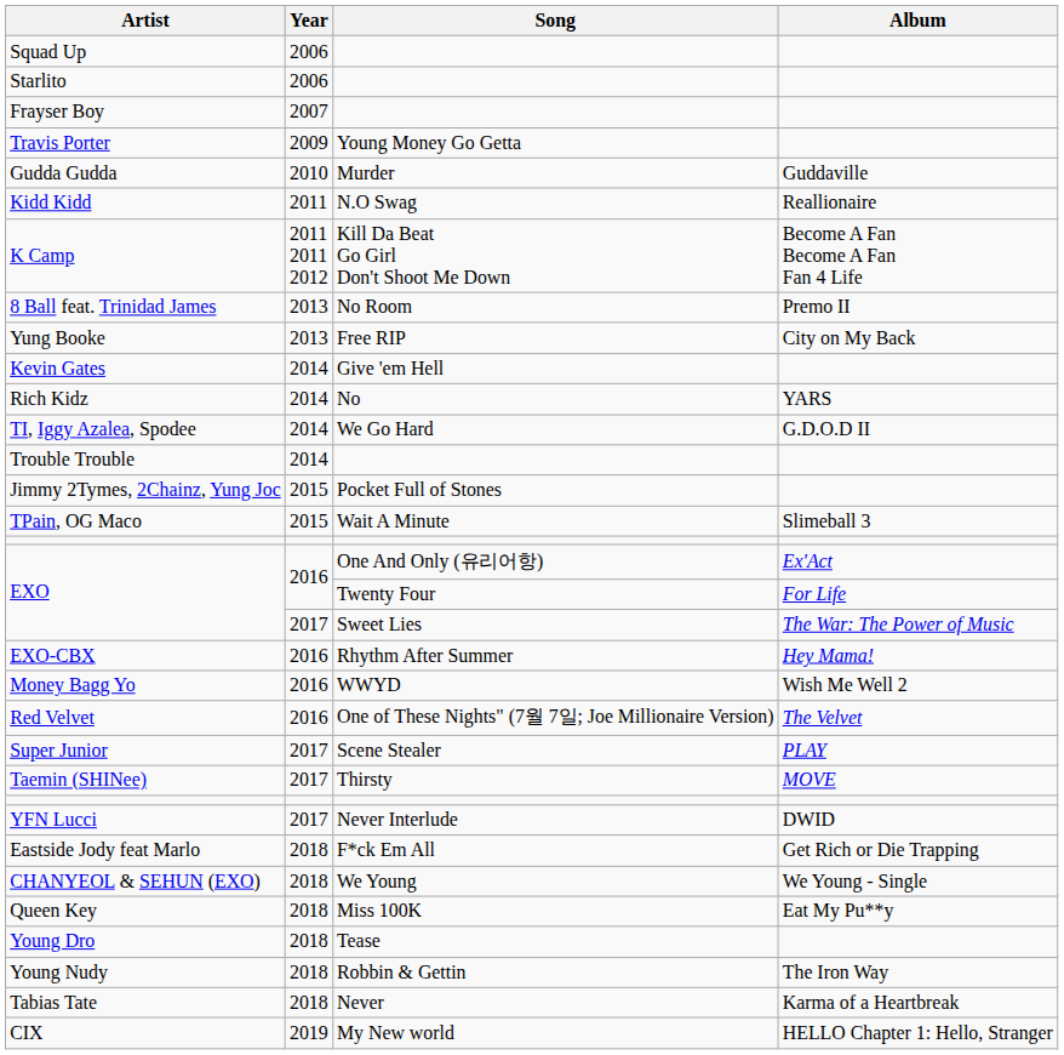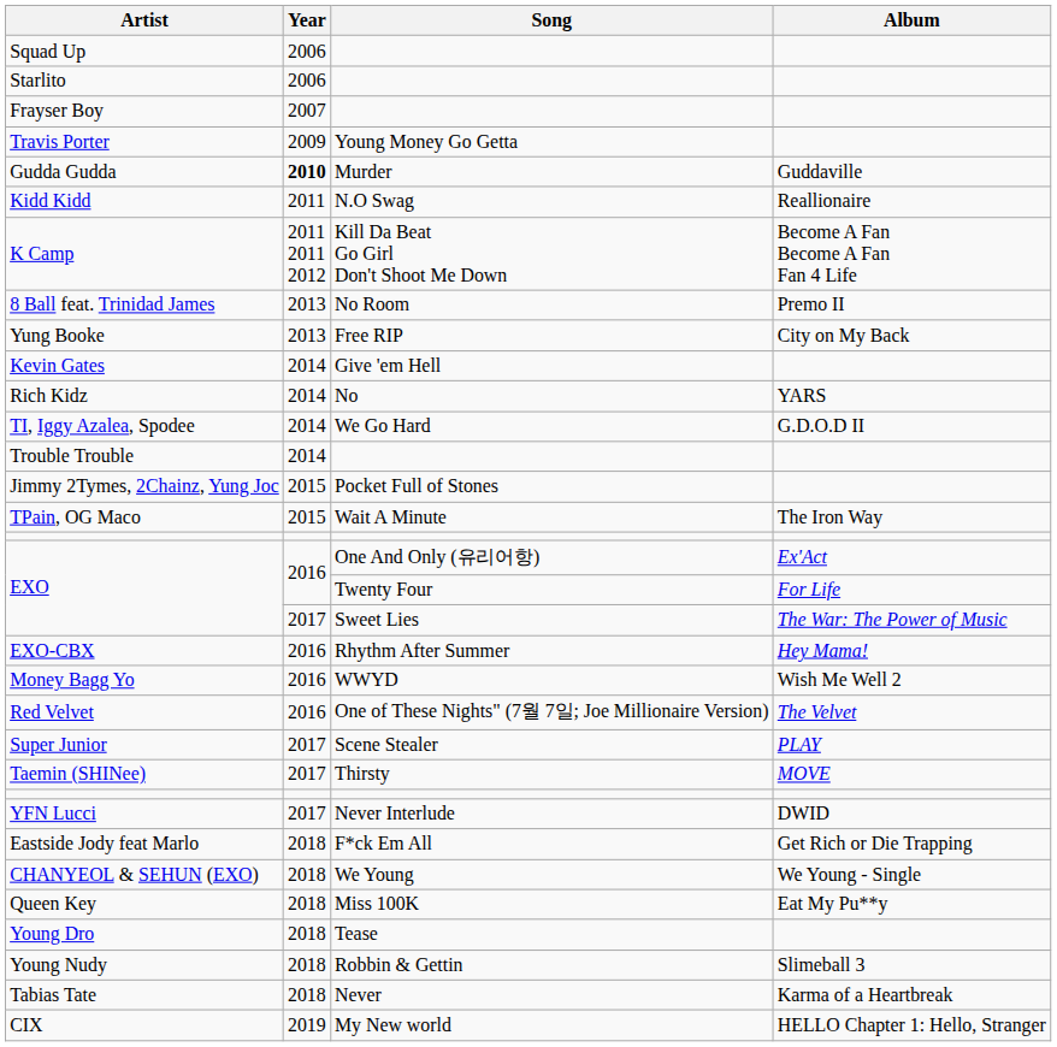Gudda Gudda | Year: normal -> bold
TPain, OG Maco | Album: Slimeball 3 -> The Iron Way
Young Nudy | Album: The Iron Way -> Slimeball 3
